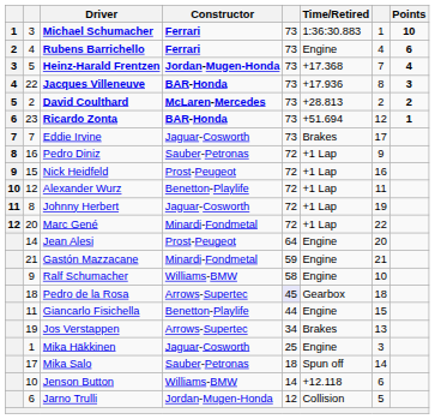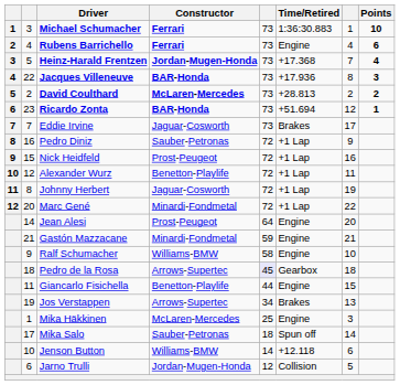Mika Häkkinen | Constructor: Jaguar-Cosworth -> McLaren-Mercedes
